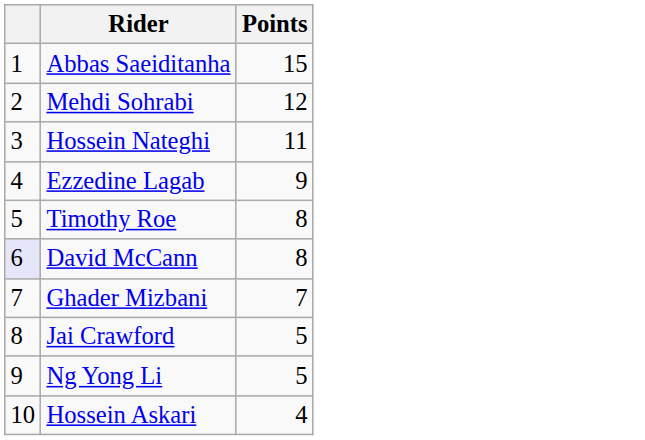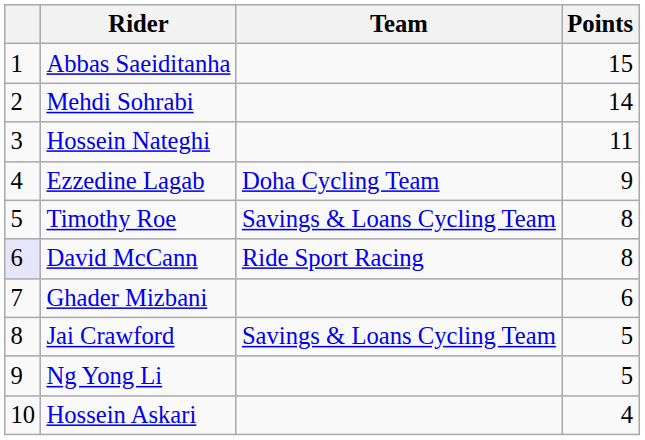+ column: Team | Doha Cycling Team | Savings & Loans Cycling Team | Ride Sport Racing | Savings & Loans Cycling Team
Mehdi Sohrabi | Points: 12 -> 14
Ghader Mizbani | Points: 7 -> 6
